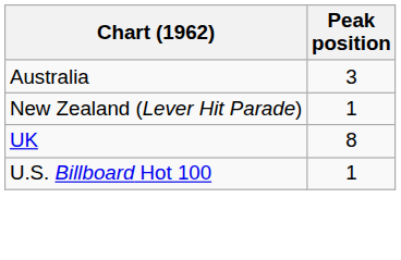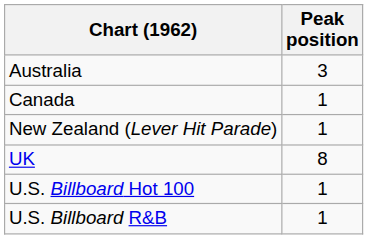+ row: Canada | 1
+ row: U.S. Billboard R&B | 1
